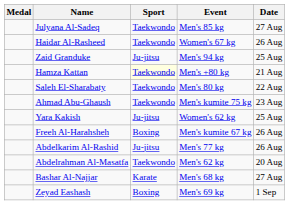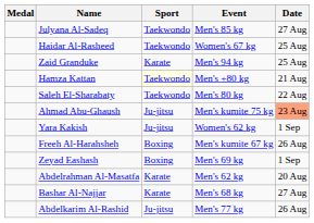Haidar Al-Rasheed | Date: 26 Aug -> 25 Aug
Zaid Granduke | Sport: Ju-jitsu -> Karate
Ahmad Abu-Ghaush | Sport: Taekwondo -> Ju-jitsu
Ahmad Abu-Ghaush | Date: no background -> lightsalmon background
Yara Kakish | Date: 25 Aug -> 1 Sep
rows swapped: Abdelkarim Al-Rashid <-> Zeyad Eashash
Abdelrahman Al-Masatfa | Sport: Taekwondo -> Karate
